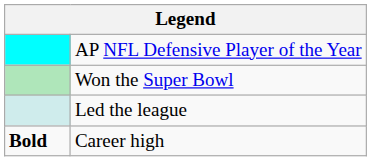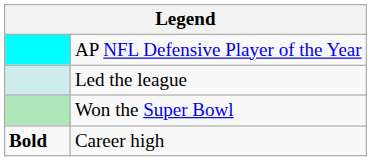rows swapped: Won the Super Bowl <-> Led the league
